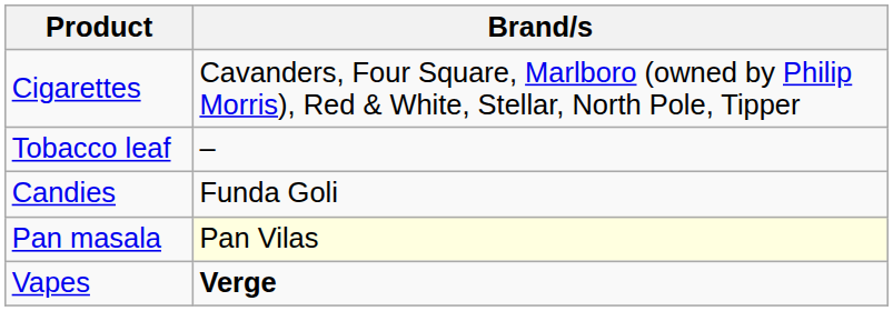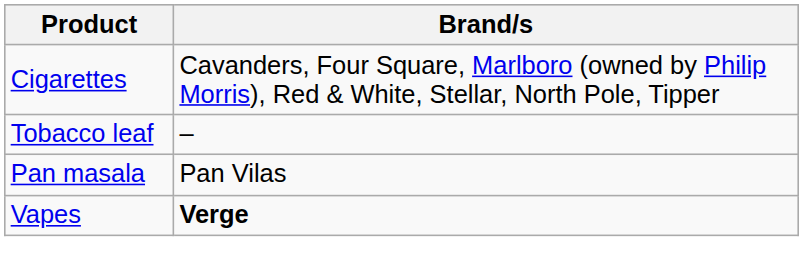- row: Candies | Funda Goli
Pan masala | Brand/s: lightyellow background -> no background
